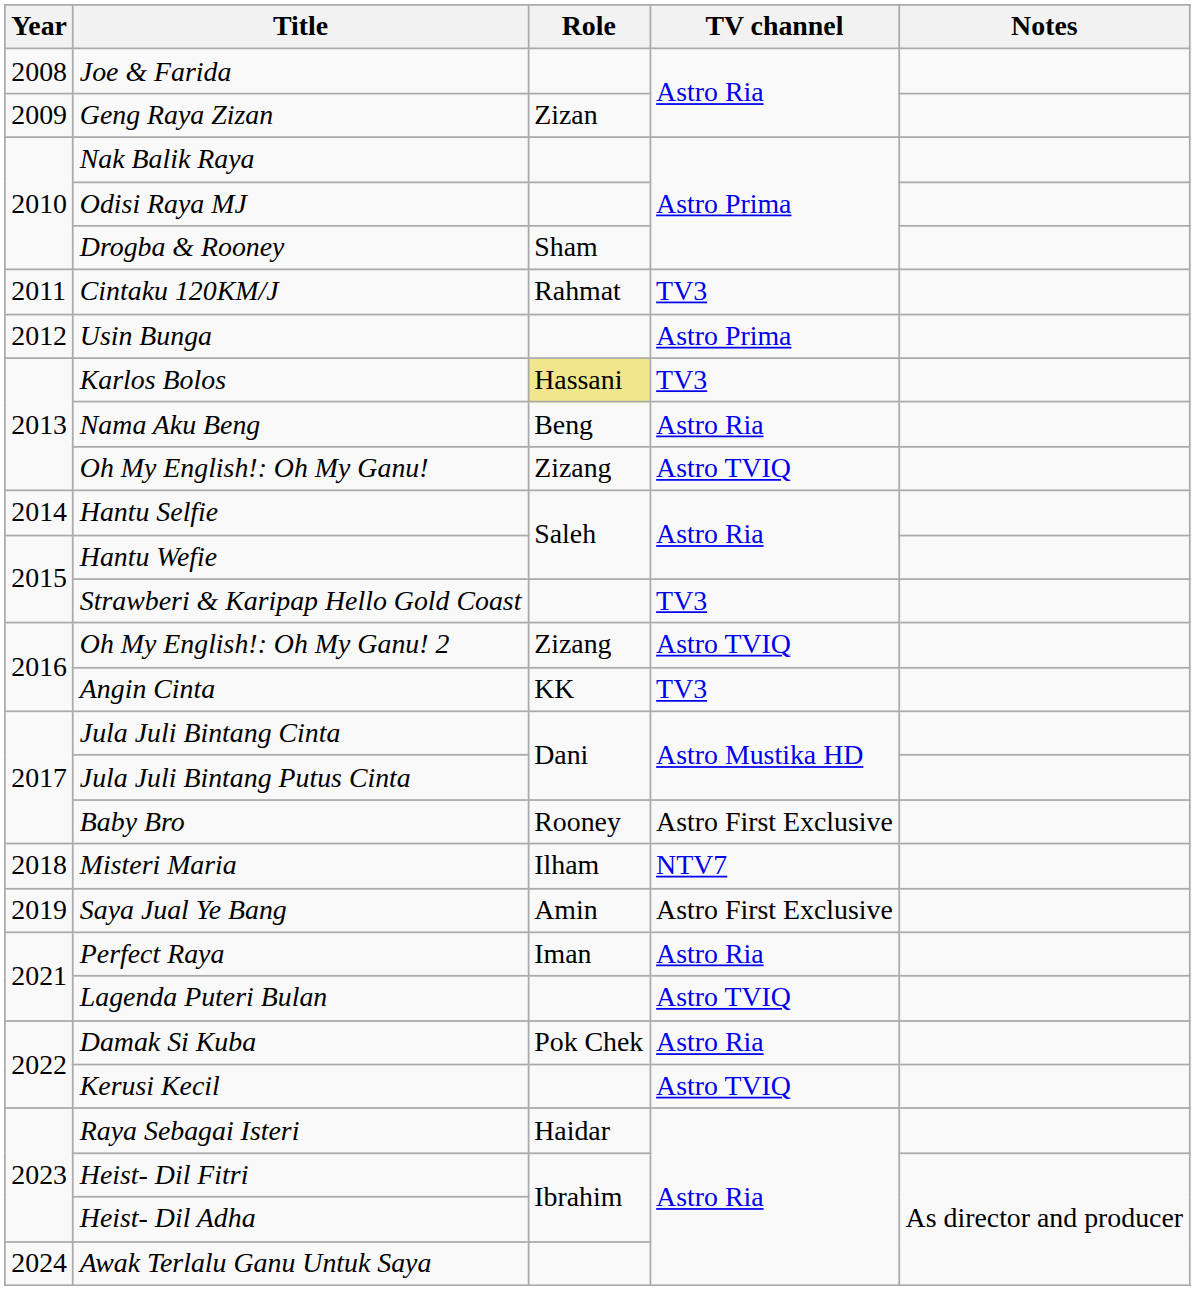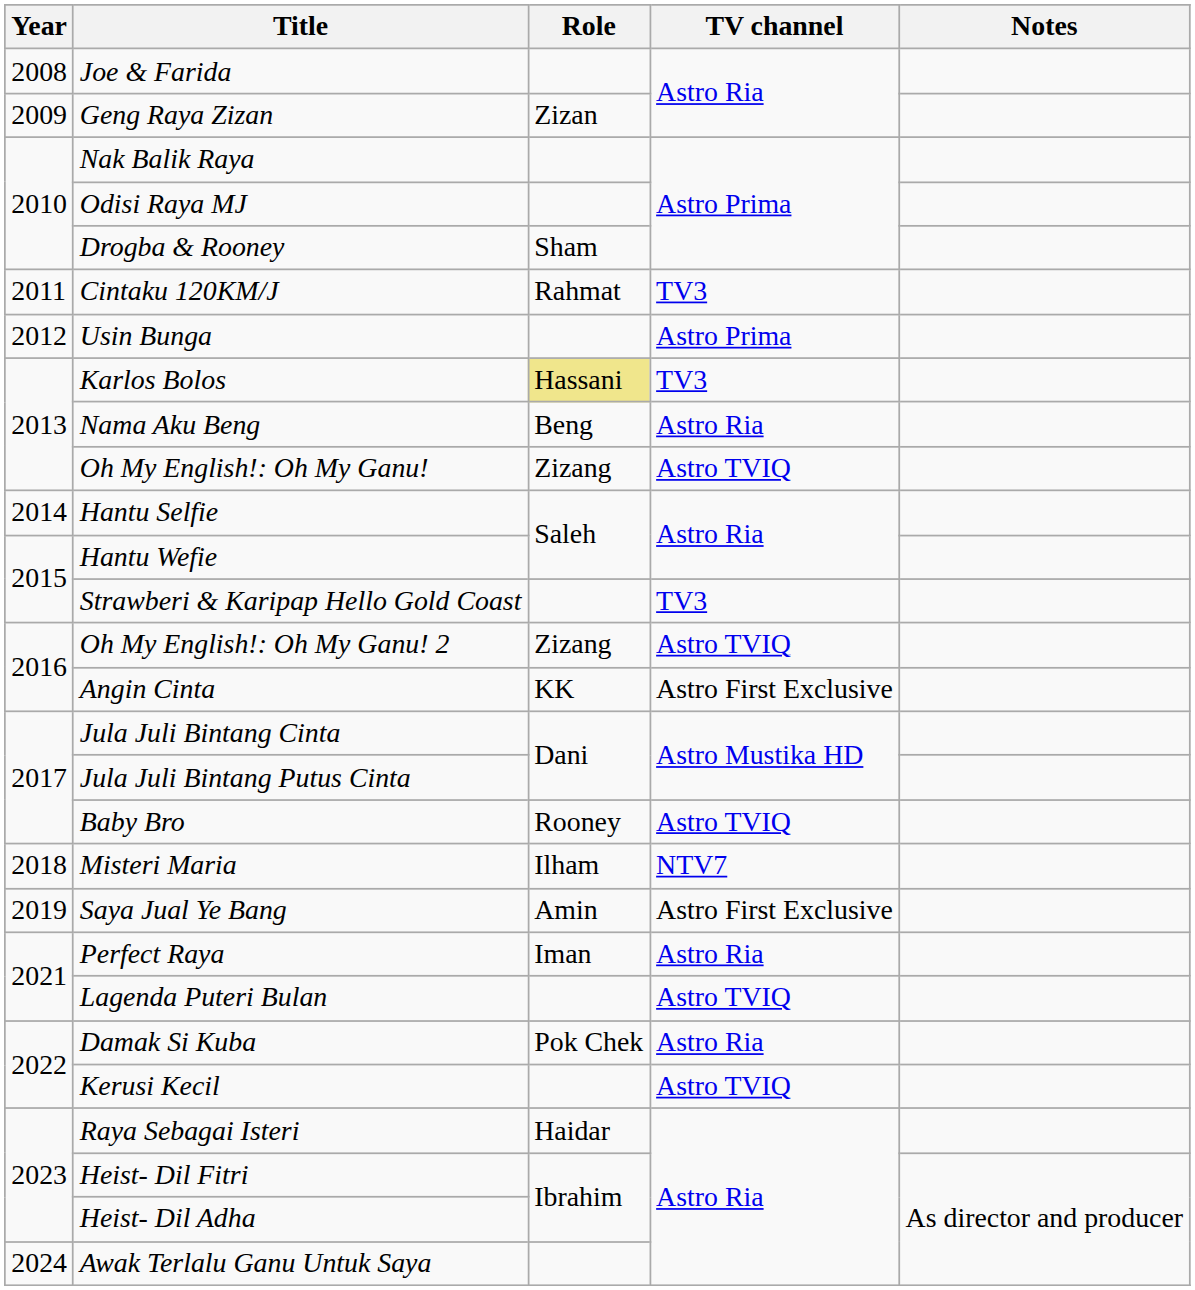Angin Cinta | TV channel: TV3 -> Astro First Exclusive
Baby Bro | TV channel: Astro First Exclusive -> Astro TVIQ
